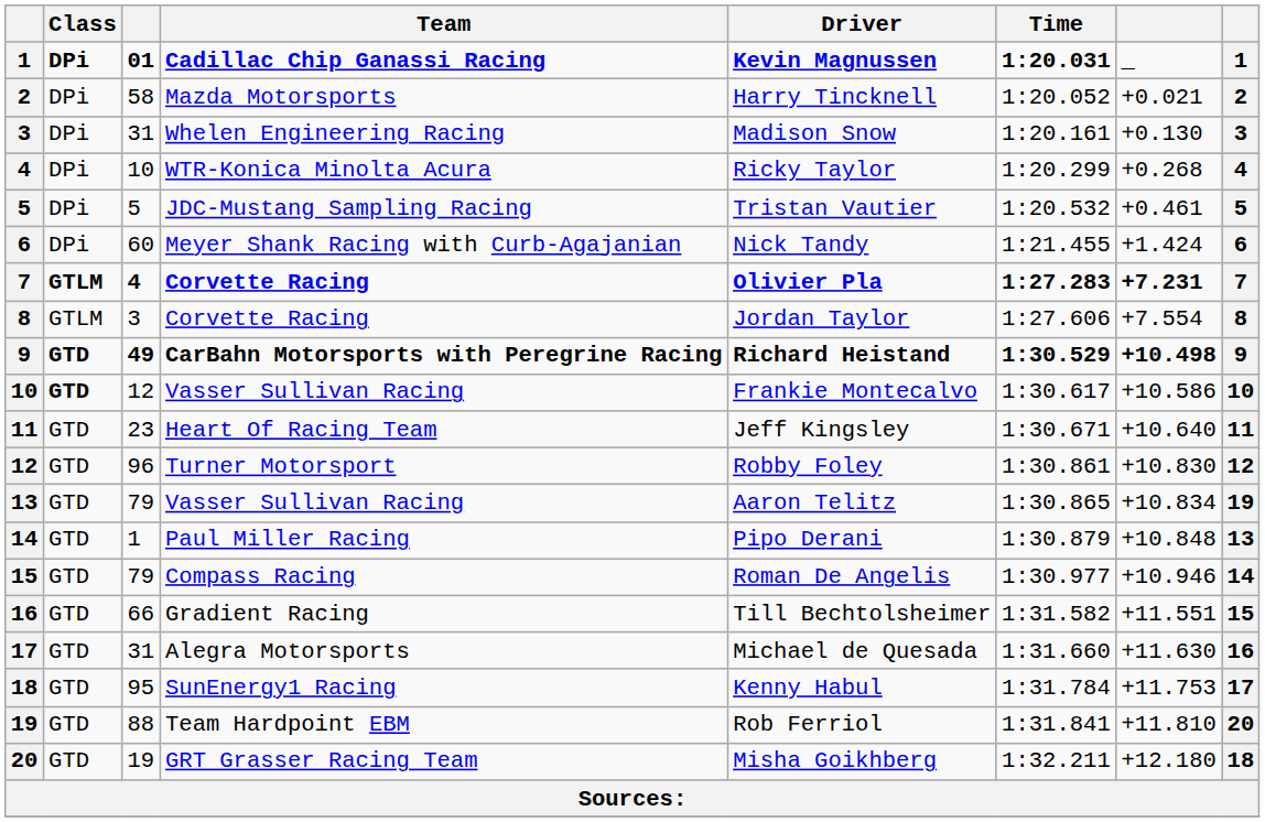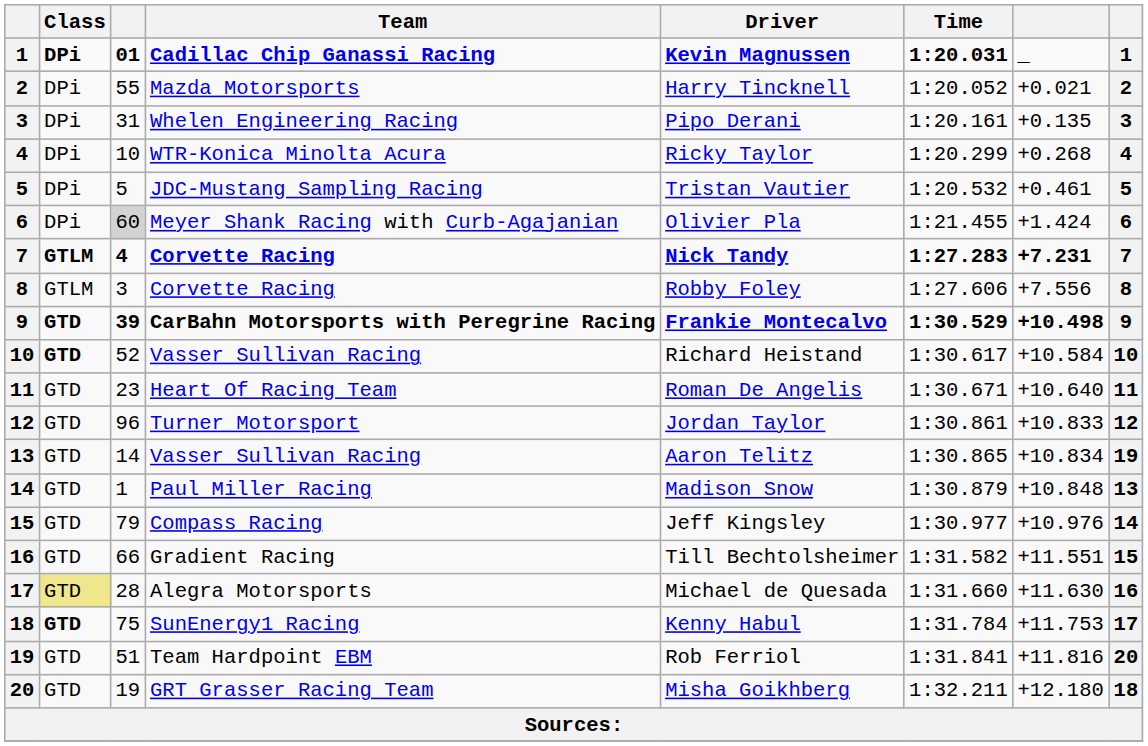Mazda Motorsports | column 3: 58 -> 55
Whelen Engineering Racing | Driver: Madison Snow -> Pipo Derani
Whelen Engineering Racing | column 7: +0.130 -> +0.135
Meyer Shank Racing with Curb-Agajanian | column 3: no background -> lightgrey background
Meyer Shank Racing with Curb-Agajanian | Driver: Nick Tandy -> Olivier Pla
7 / Corvette Racing | Driver: Olivier Pla -> Nick Tandy
8 / Corvette Racing | Driver: Jordan Taylor -> Robby Foley
8 / Corvette Racing | column 7: +7.554 -> +7.556
CarBahn Motorsports with Peregrine Racing | column 3: 49 -> 39
CarBahn Motorsports with Peregrine Racing | Driver: Richard Heistand -> Frankie Montecalvo
10 / Vasser Sullivan Racing | column 3: 12 -> 52
10 / Vasser Sullivan Racing | Driver: Frankie Montecalvo -> Richard Heistand
10 / Vasser Sullivan Racing | column 7: +10.586 -> +10.584
Heart Of Racing Team | Driver: Jeff Kingsley -> Roman De Angelis
Turner Motorsport | Driver: Robby Foley -> Jordan Taylor
Turner Motorsport | column 7: +10.830 -> +10.833
13 / Vasser Sullivan Racing | column 3: 79 -> 14
Paul Miller Racing | Driver: Pipo Derani -> Madison Snow
Compass Racing | Driver: Roman De Angelis -> Jeff Kingsley
Compass Racing | column 7: +10.946 -> +10.976
Alegra Motorsports | Class: no background -> khaki background
Alegra Motorsports | column 3: 31 -> 28
SunEnergy1 Racing | Class: normal -> bold
SunEnergy1 Racing | column 3: 95 -> 75
Team Hardpoint EBM | column 3: 88 -> 51
Team Hardpoint EBM | column 7: +11.810 -> +11.816
